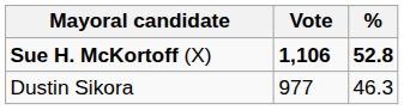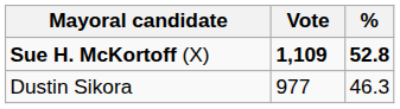Sue H. McKortoff (X) | Vote: 1,106 -> 1,109
